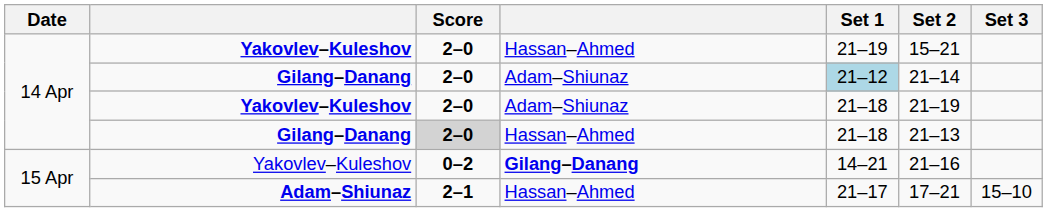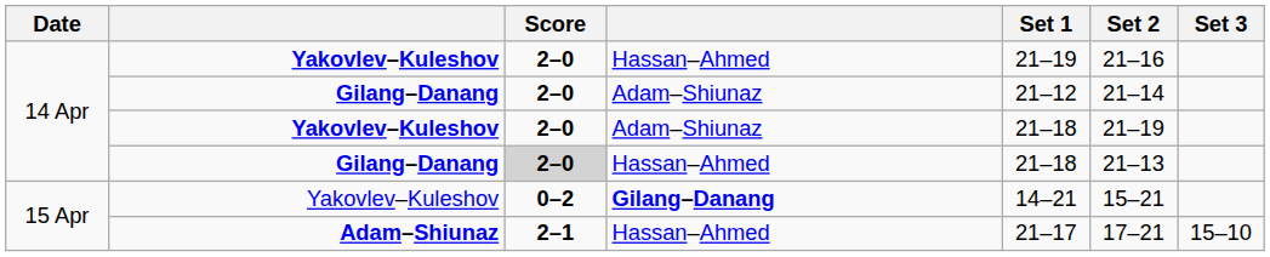Yakovlev–Kuleshov / Hassan–Ahmed | Set 2: 15–21 -> 21–16
Gilang–Danang / Adam–Shiunaz | Set 1: lightblue background -> no background
Yakovlev–Kuleshov / Gilang–Danang | Set 2: 21–16 -> 15–21
